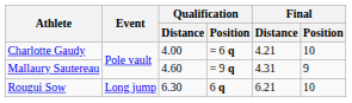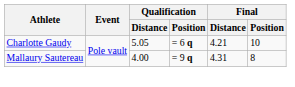Charlotte Gaudy | Qualification / Distance: 4.00 -> 5.05
Mallaury Sautereau | Qualification / Distance: 4.60 -> 4.00
Mallaury Sautereau | Final / Position: 9 -> 8
- row: Rougui Sow | Long jump | 6.30 | 6 q | 6.21 | 10
